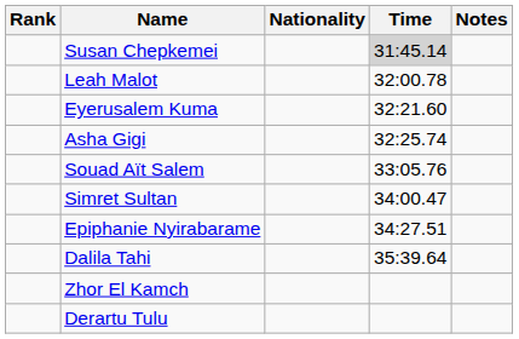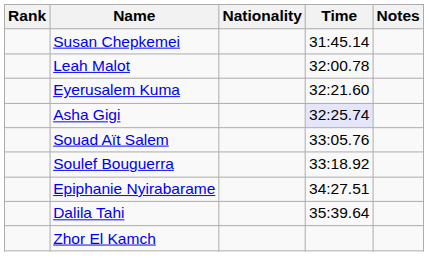Susan Chepkemei | Time: lightgrey background -> no background
Asha Gigi | Time: no background -> lavender background
+ row: Soulef Bouguerra | 33:18.92
- row: Simret Sultan | 34:00.47
- row: Derartu Tulu
